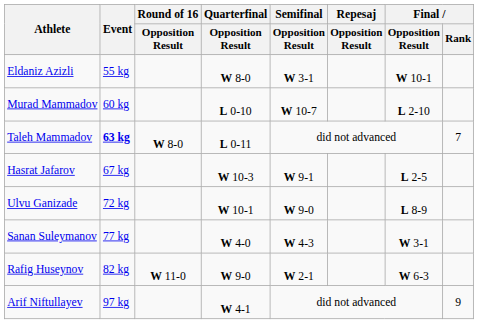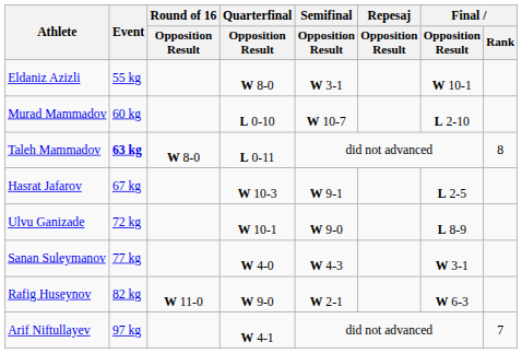Taleh Mammadov | Final / Rank: 7 -> 8
Arif Niftullayev | Final / Rank: 9 -> 7
